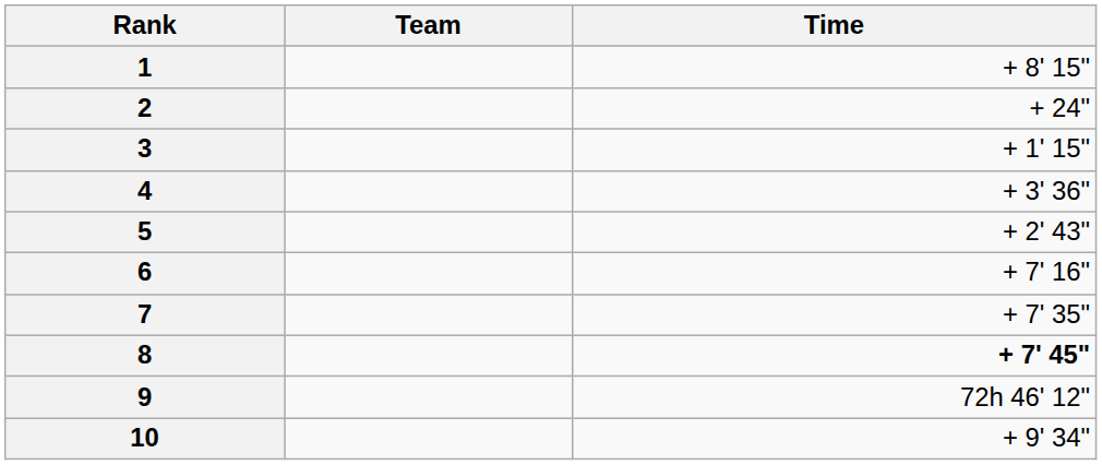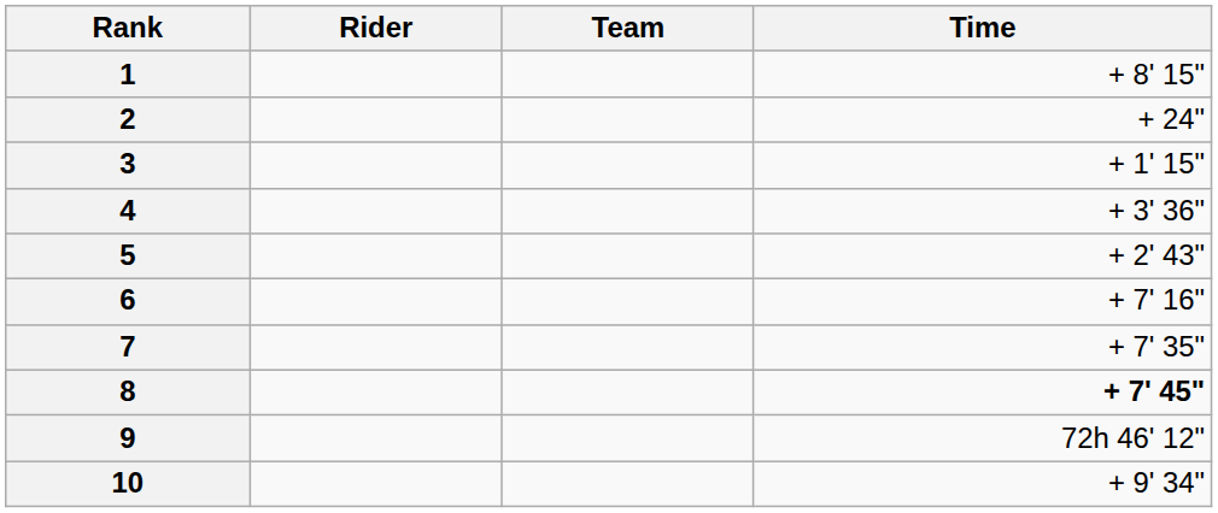+ column: Rider
